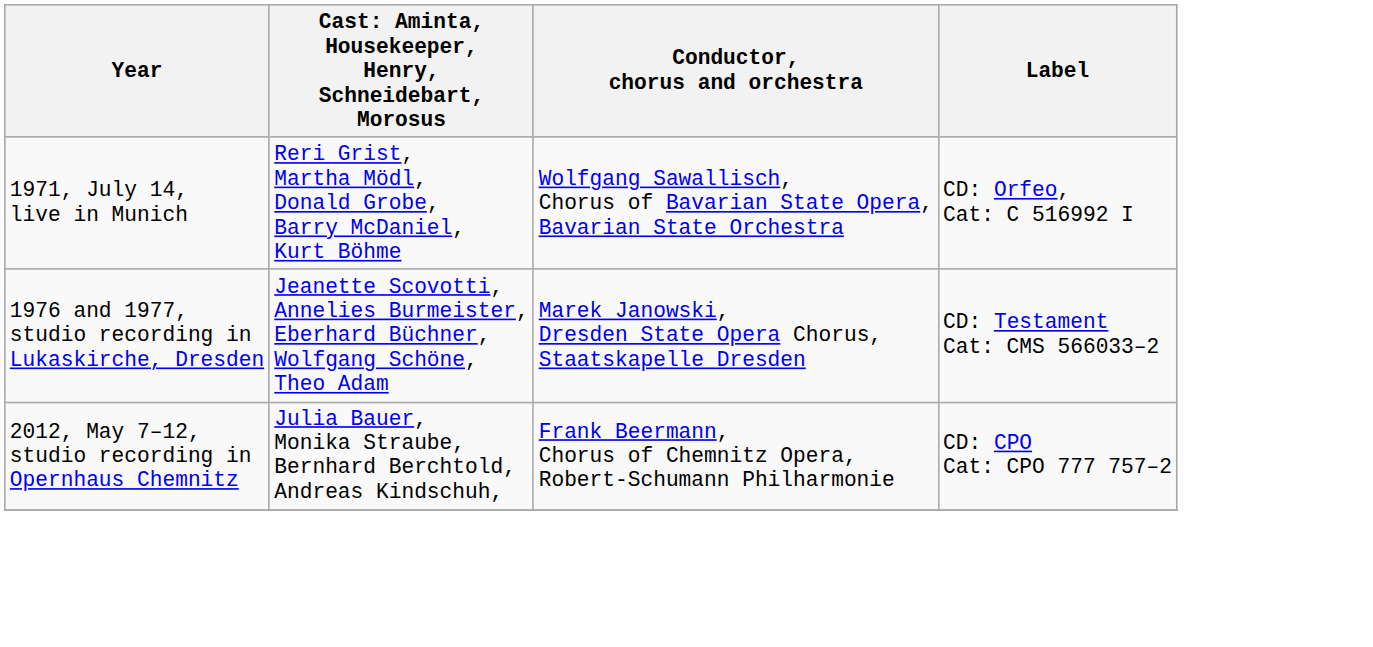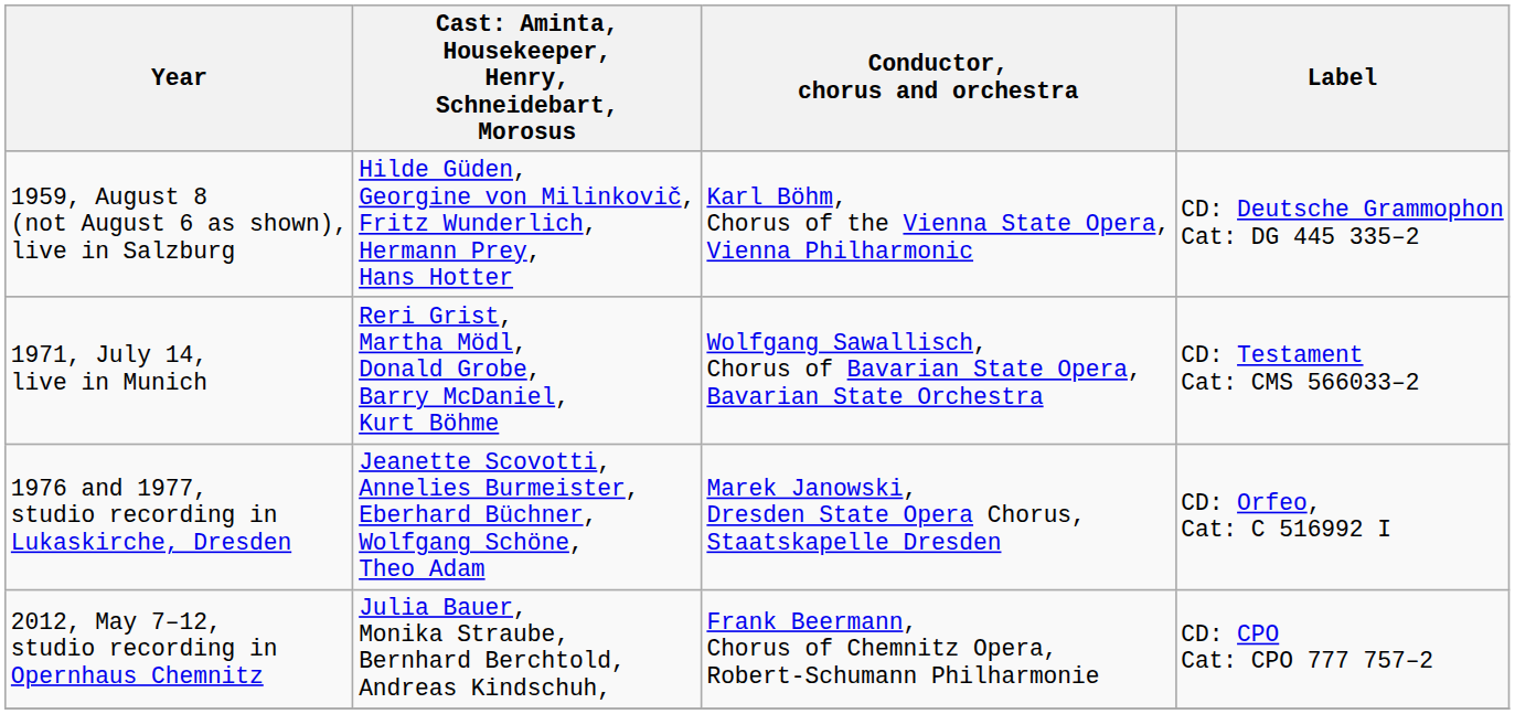+ row: 1959, August 8 (not August 6 as shown), live in Salzburg | Hilde Güden, Georgine von Milinkovič, Fritz Wunderlich, Hermann Prey, Hans Hotter | Karl Böhm, Chorus of the Vienna State Opera, Vienna Philharmonic | CD: Deutsche Grammophon Cat: DG 445 335–2
1971, July 14, live in Munich | Label: CD: Orfeo, Cat: C 516992 I -> CD: Testament Cat: CMS 566033–2
1976 and 1977, studio recording in Lukaskirche, Dresden | Label: CD: Testament Cat: CMS 566033–2 -> CD: Orfeo, Cat: C 516992 I
